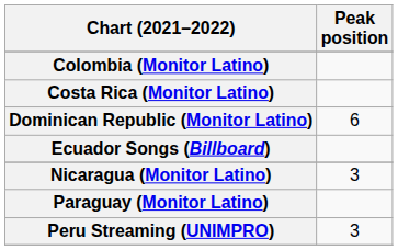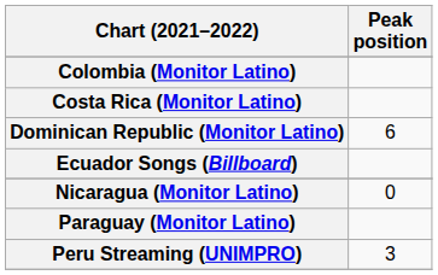Nicaragua (Monitor Latino) | Peak position: 3 -> 0
